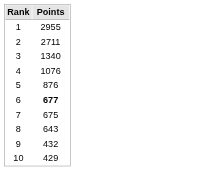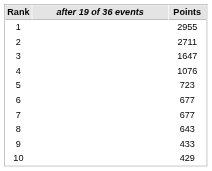+ column: after 19 of 36 events
3 | Points: 1340 -> 1647
5 | Points: 876 -> 723
6 | Points: bold -> normal
7 | Points: 675 -> 677
9 | Points: 432 -> 433
